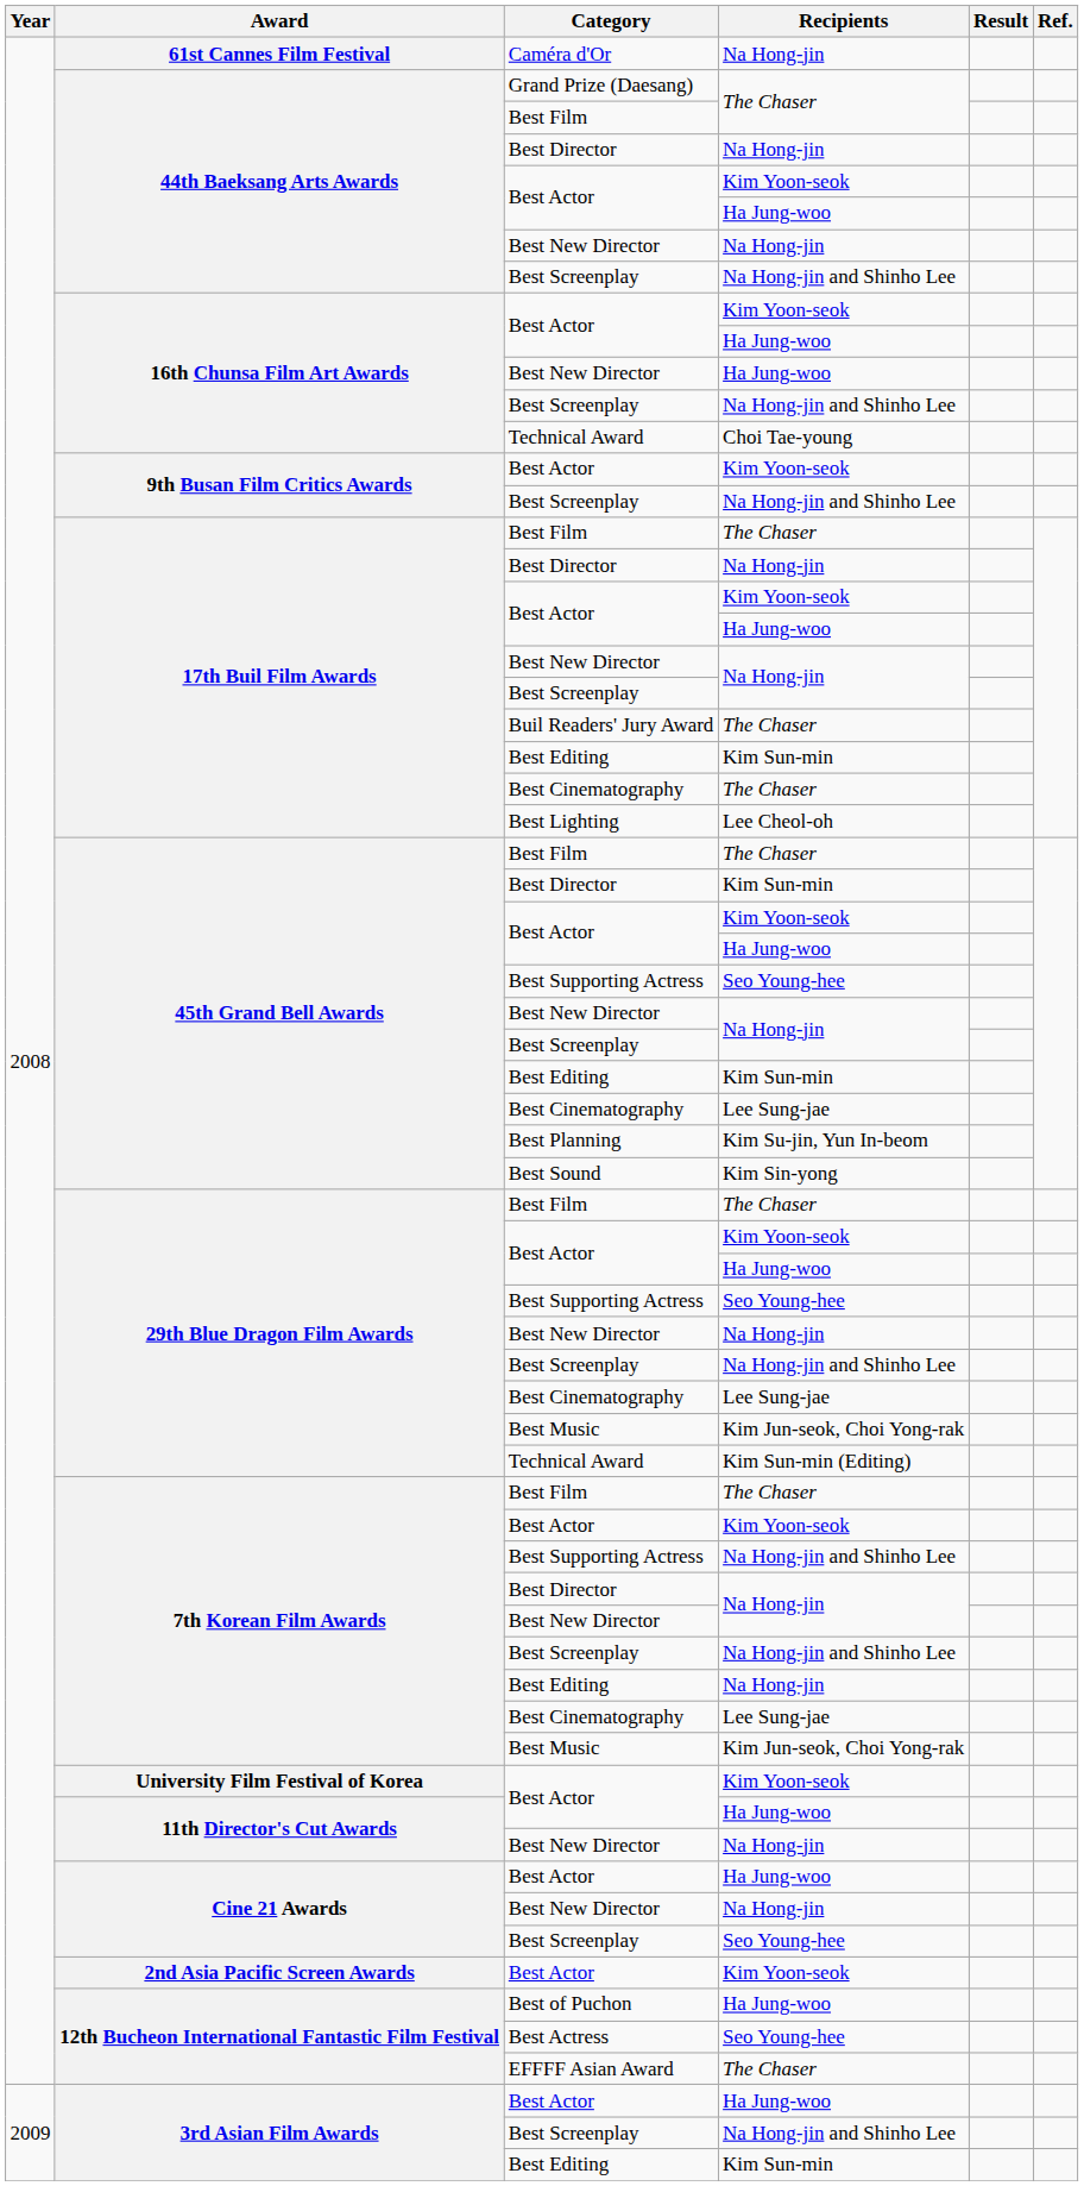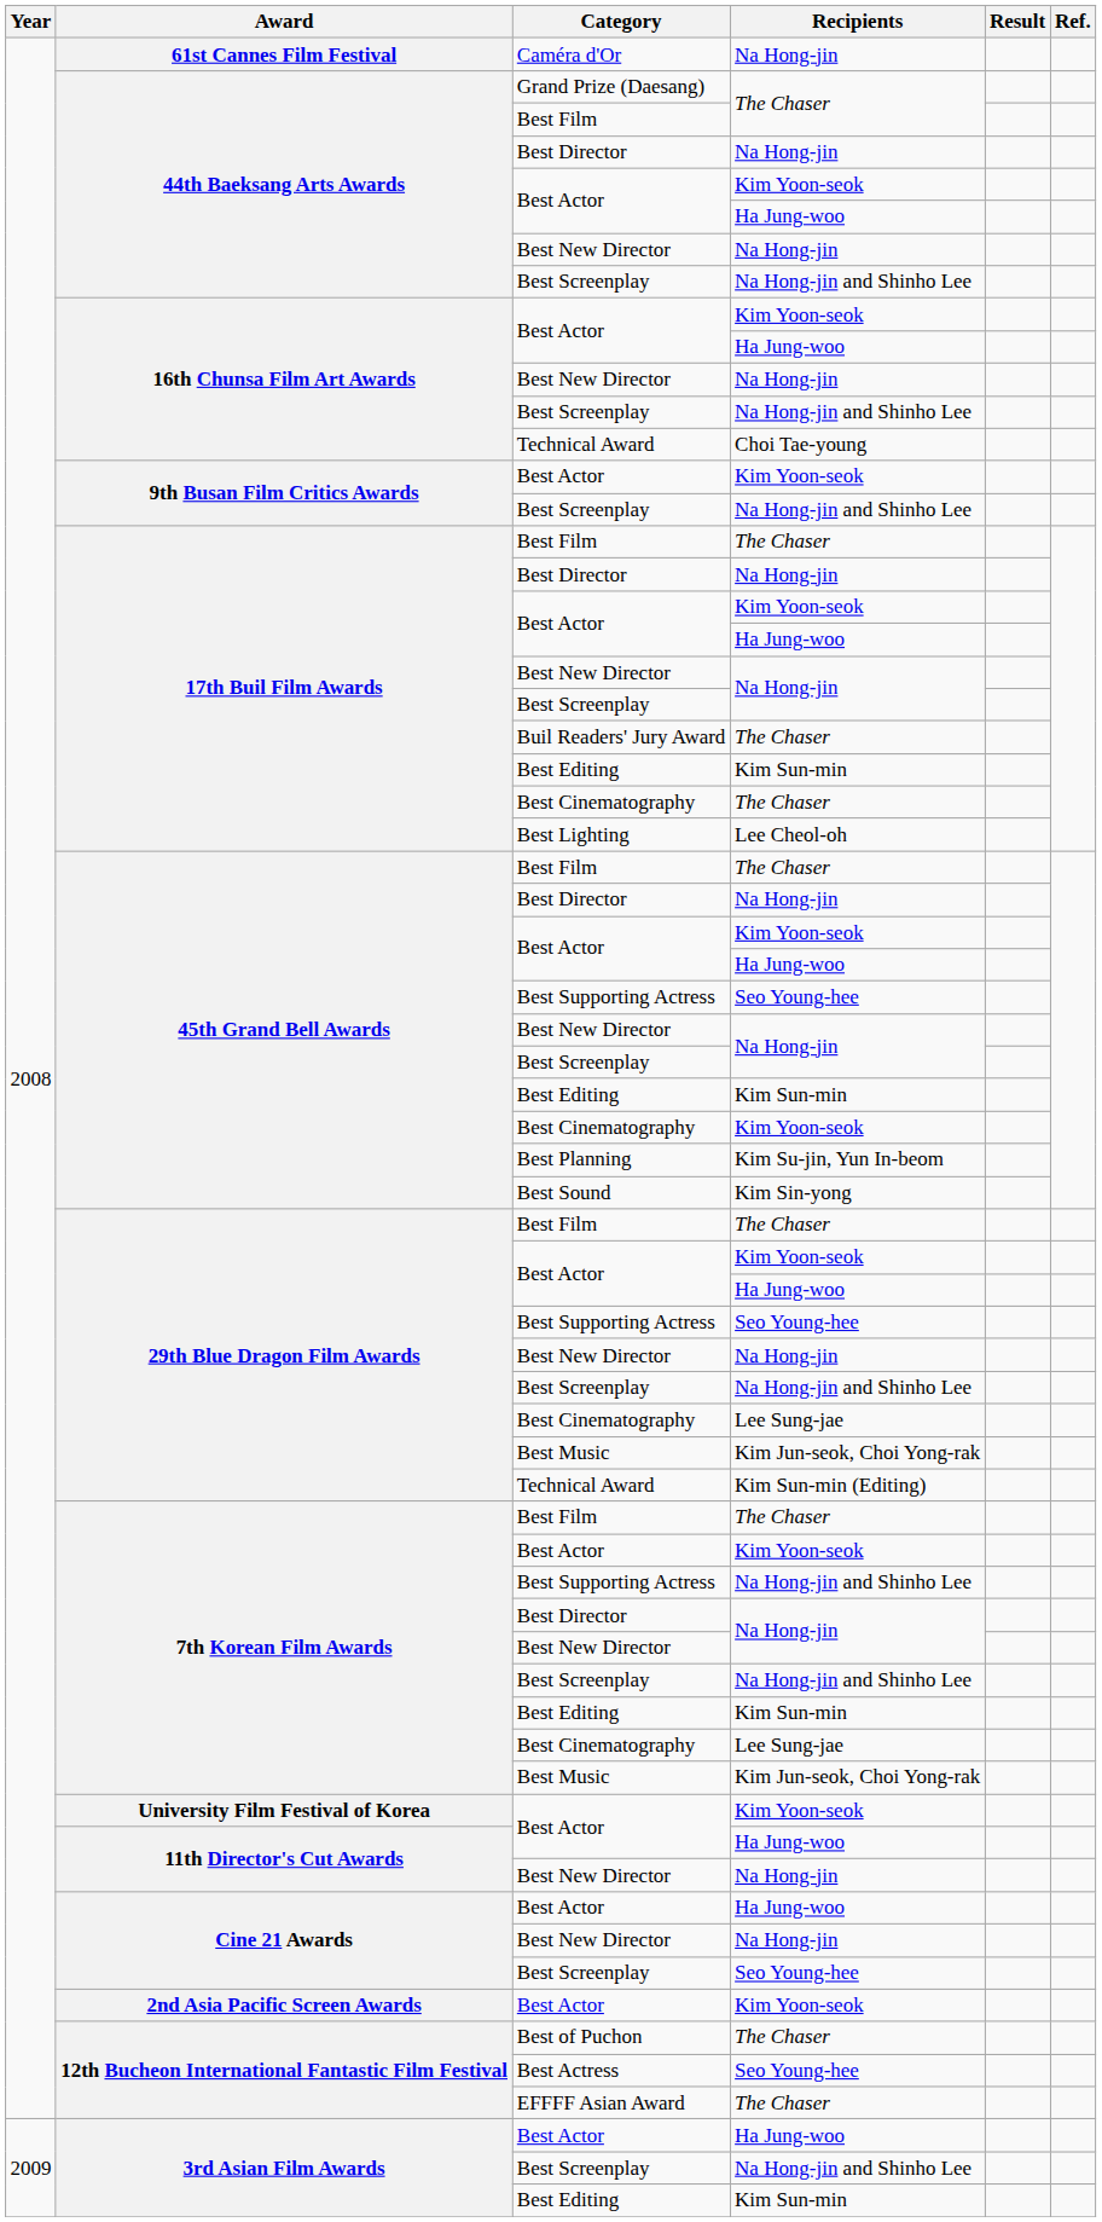16th Chunsa Film Art Awards / Best New Director | Recipients: Ha Jung-woo -> Na Hong-jin
45th Grand Bell Awards / Best Director | Recipients: Kim Sun-min -> Na Hong-jin
45th Grand Bell Awards / Best Cinematography | Recipients: Lee Sung-jae -> Kim Yoon-seok
7th Korean Film Awards / Best Editing | Recipients: Na Hong-jin -> Kim Sun-min
Best of Puchon | Recipients: Ha Jung-woo -> The Chaser
